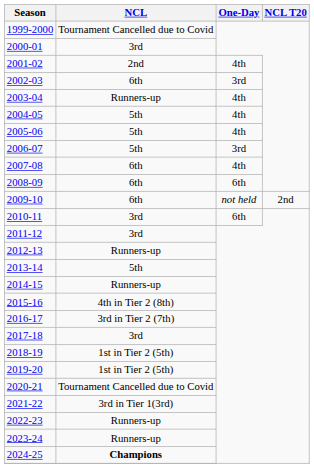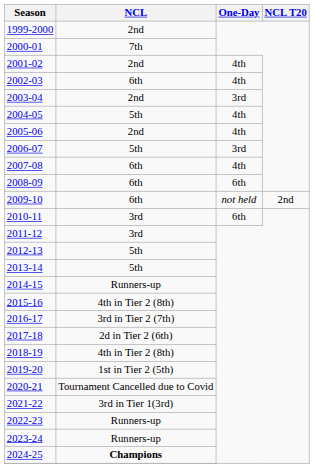1999-2000 | NCL: Tournament Cancelled due to Covid -> 2nd
2000-01 | NCL: 3rd -> 7th
2002-03 | One-Day: 3rd -> 4th
2003-04 | NCL: Runners-up -> 2nd
2003-04 | One-Day: 4th -> 3rd
2005-06 | NCL: 5th -> 2nd
2012-13 | NCL: Runners-up -> 5th
2017-18 | NCL: 3rd -> 2d in Tier 2 (6th)
2018-19 | NCL: 1st in Tier 2 (5th) -> 4th in Tier 2 (8th)
